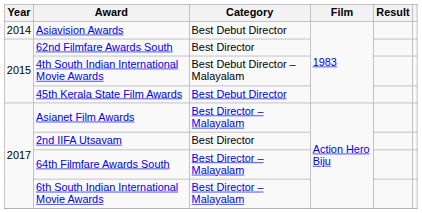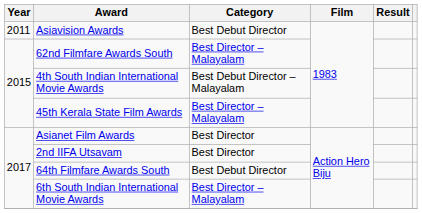Asiavision Awards | Year: 2014 -> 2011
62nd Filmfare Awards South | Category: Best Director -> Best Director – Malayalam
45th Kerala State Film Awards | Category: Best Debut Director -> Best Director – Malayalam
Asianet Film Awards | Category: Best Director – Malayalam -> Best Director
64th Filmfare Awards South | Category: Best Director – Malayalam -> Best Debut Director
